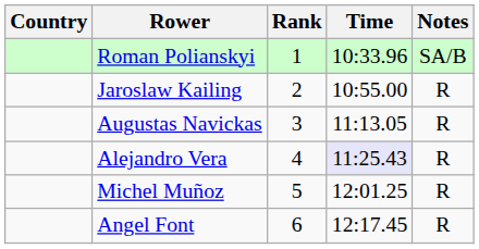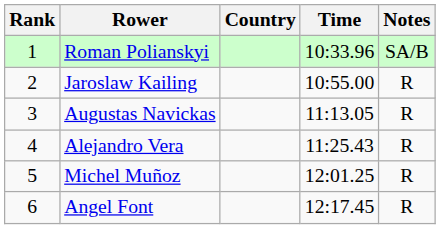columns swapped: Rank <-> Country
Alejandro Vera | Time: lavender background -> no background
